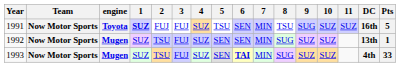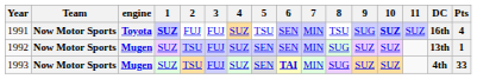1991 | 10: normal -> bold
1991 | Pts: 5 -> 4
